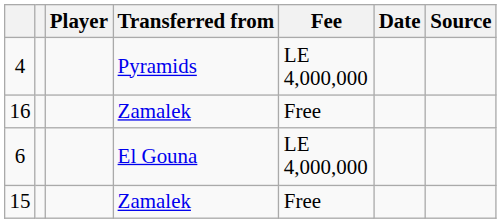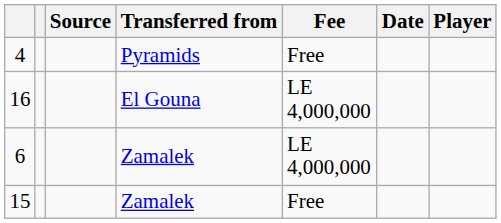columns swapped: Player <-> Source
4 | Fee: LE 4,000,000 -> Free
16 | Transferred from: Zamalek -> El Gouna
16 | Fee: Free -> LE 4,000,000
6 | Transferred from: El Gouna -> Zamalek
